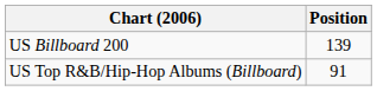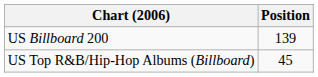US Top R&B/Hip-Hop Albums (Billboard) | Position: 91 -> 45
